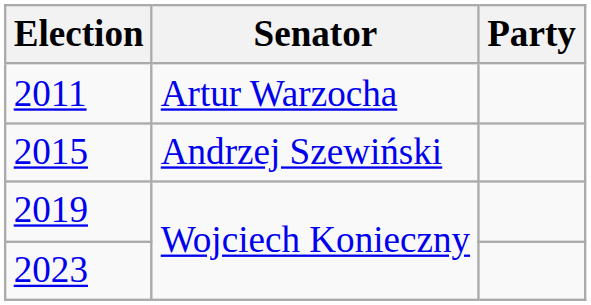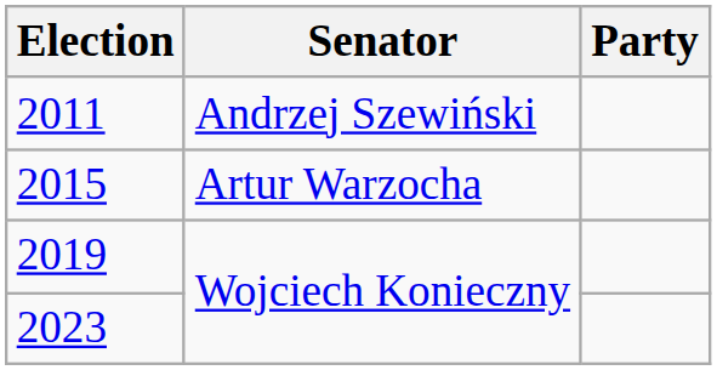2011 | Senator: Artur Warzocha -> Andrzej Szewiński
2015 | Senator: Andrzej Szewiński -> Artur Warzocha
